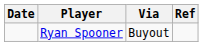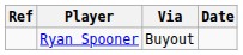columns swapped: Date <-> Ref
